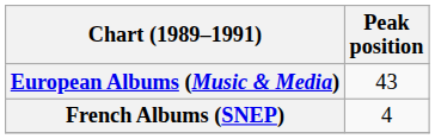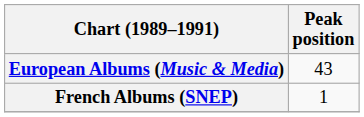French Albums (SNEP) | Peak position: 4 -> 1
